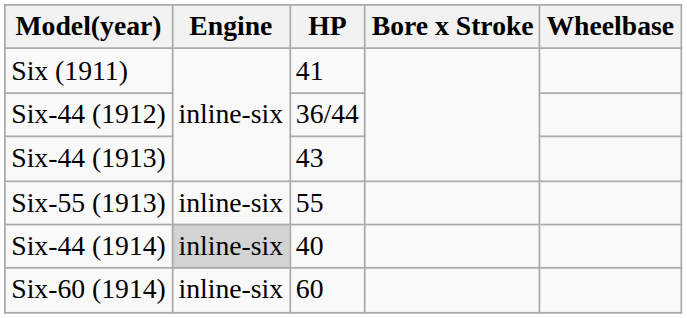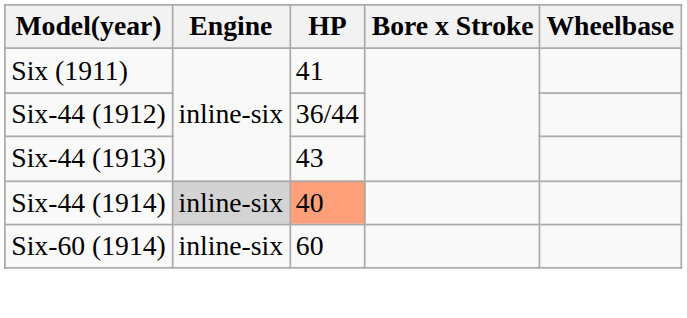- row: Six-55 (1913) | inline-six | 55
Six-44 (1914) | HP: no background -> lightsalmon background
